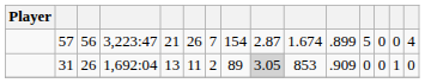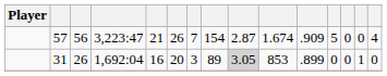57 | column 11: .899 -> .909
31 | column 5: 13 -> 16
31 | column 6: 11 -> 20
31 | column 7: 2 -> 3
31 | column 11: .909 -> .899
